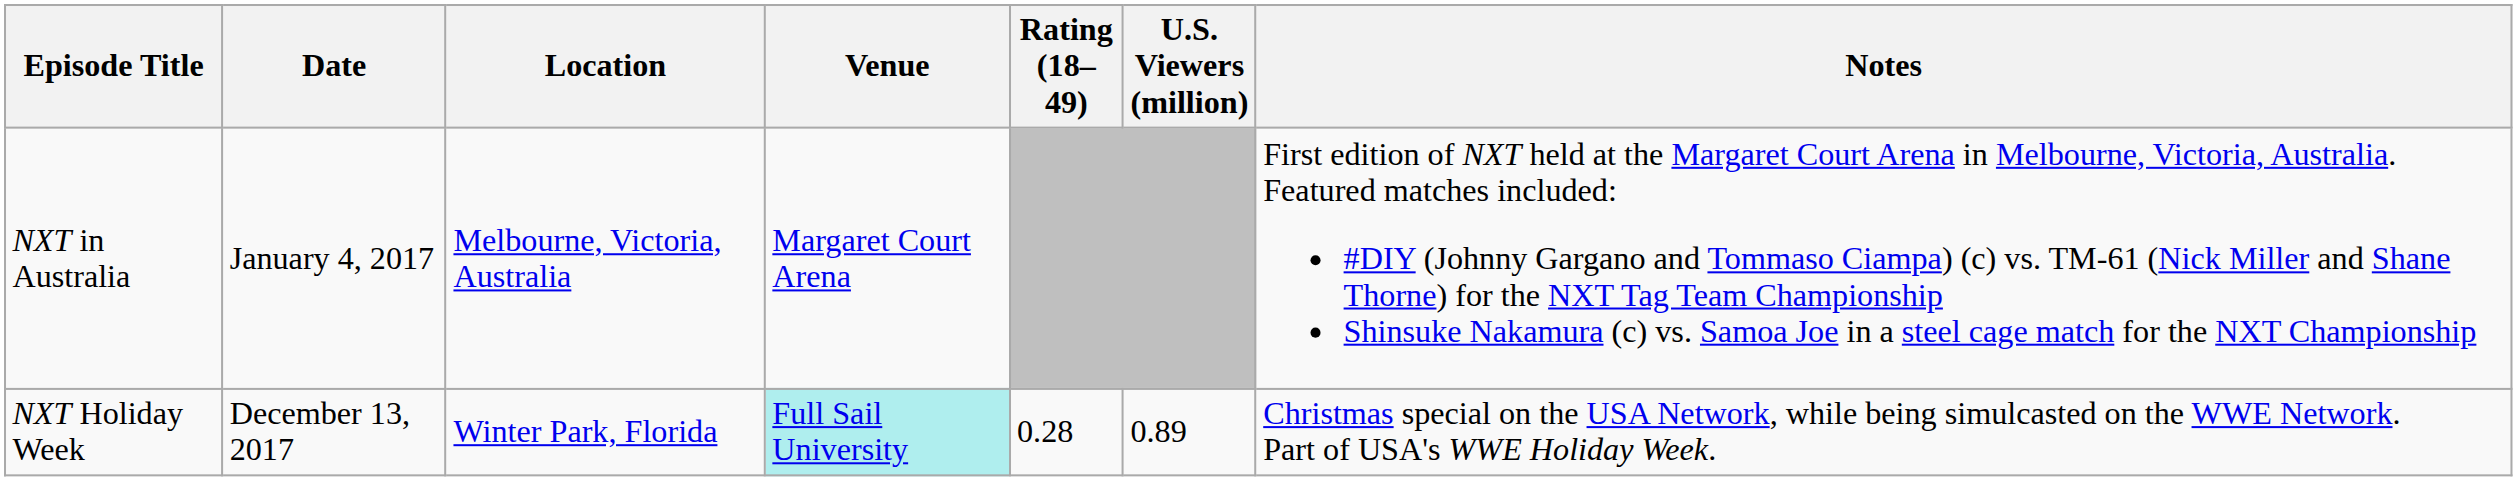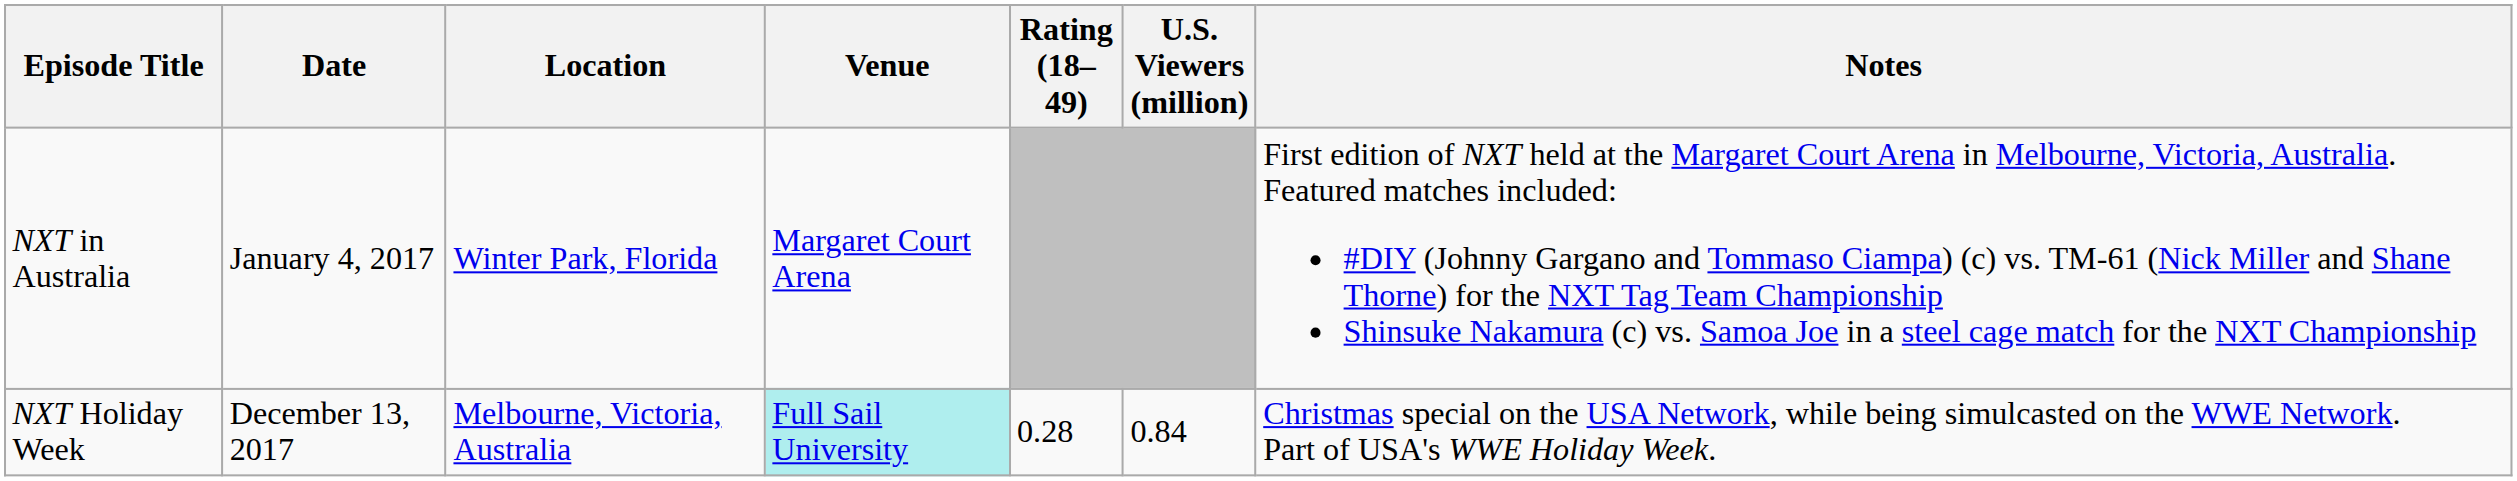NXT in Australia | Location: Melbourne, Victoria, Australia -> Winter Park, Florida
NXT Holiday Week | Location: Winter Park, Florida -> Melbourne, Victoria, Australia
NXT Holiday Week | U.S. Viewers (million): 0.89 -> 0.84
